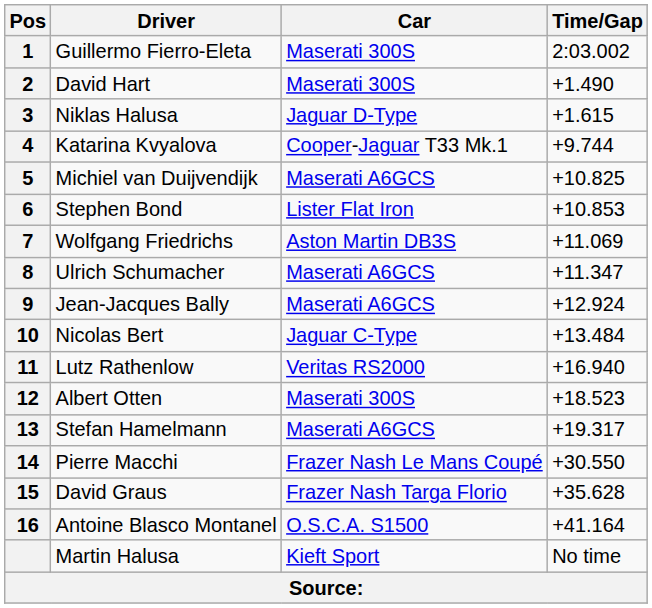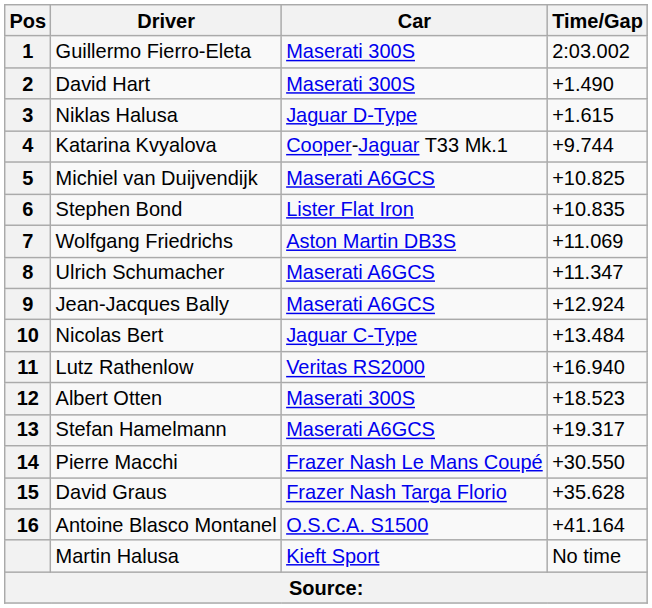Stephen Bond | Time/Gap: +10.853 -> +10.835
